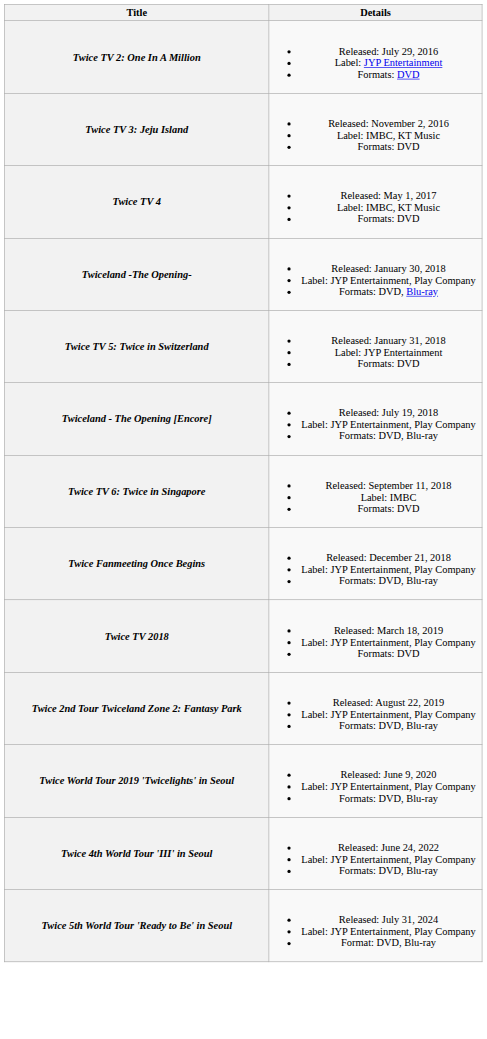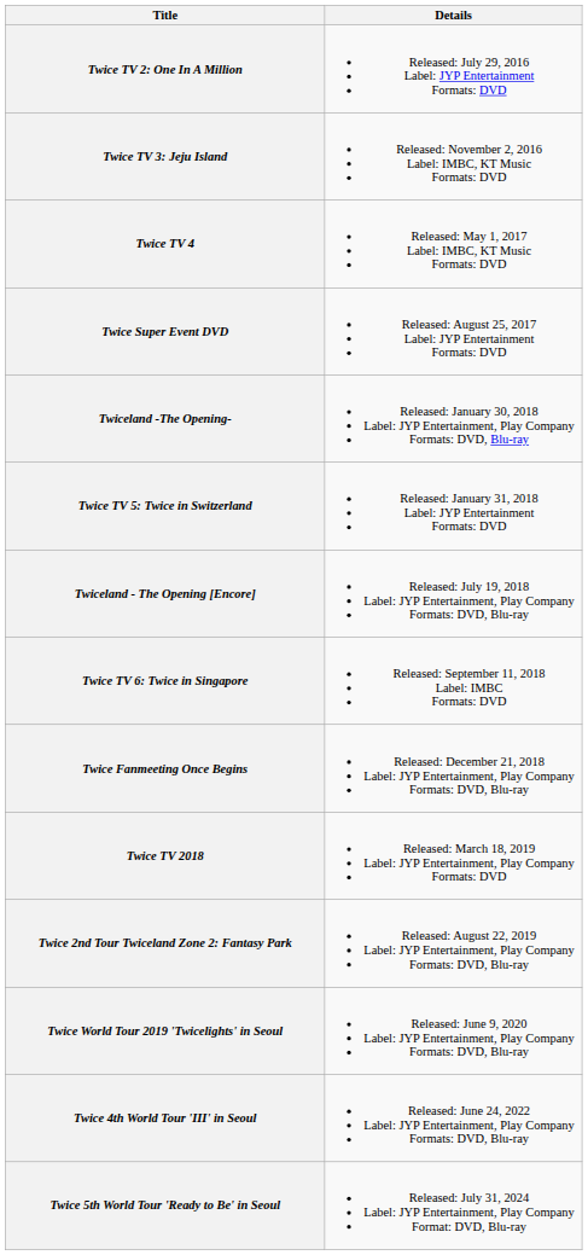+ row: Twice Super Event DVD | Released: August 25, 2017 Label: JYP Entertainment Formats: DVD
